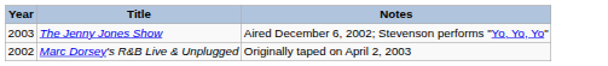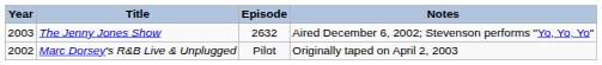+ column: Episode | 2632 | Pilot
